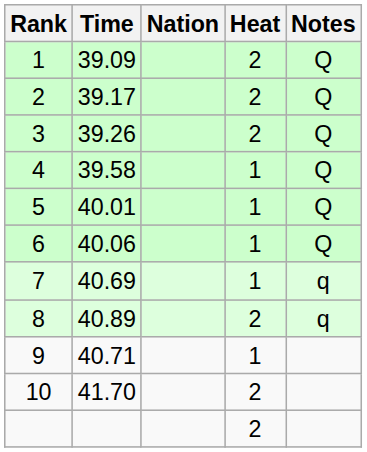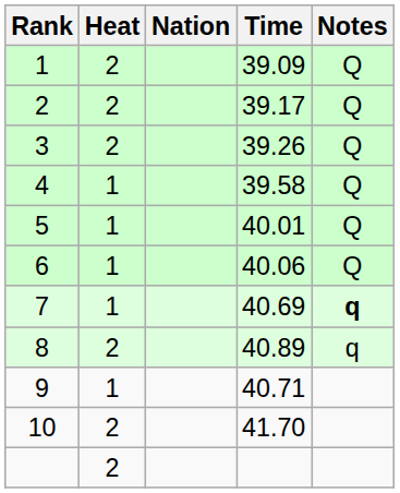columns swapped: Heat <-> Time
7 | Notes: normal -> bold
